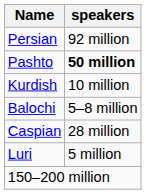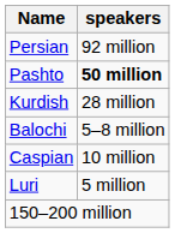Kurdish | speakers: 10 million -> 28 million
Caspian | speakers: 28 million -> 10 million
